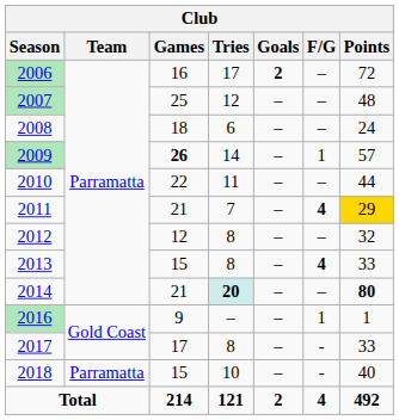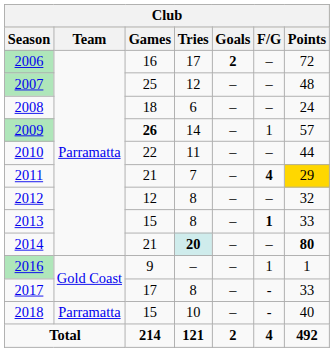2013 | F/G: 4 -> 1
